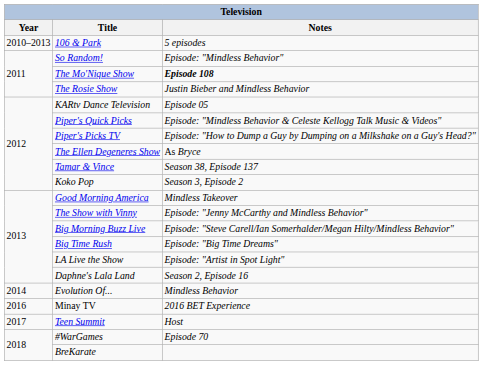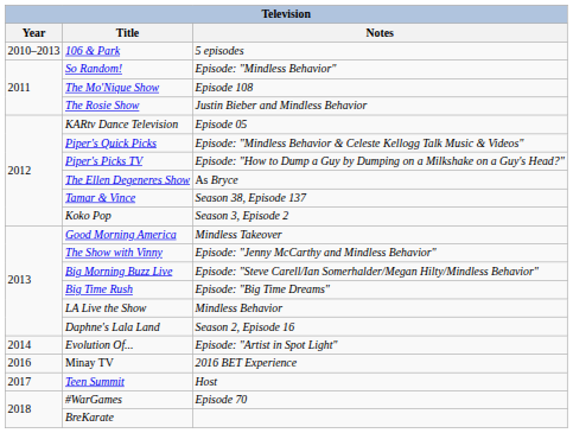The Mo'Nique Show | Notes: bold -> normal
LA Live the Show | Notes: Episode: "Artist in Spot Light" -> Mindless Behavior
Evolution Of... | Notes: Mindless Behavior -> Episode: "Artist in Spot Light"
